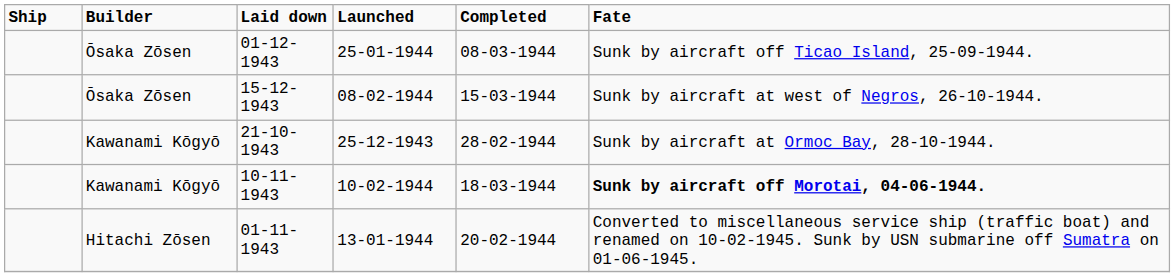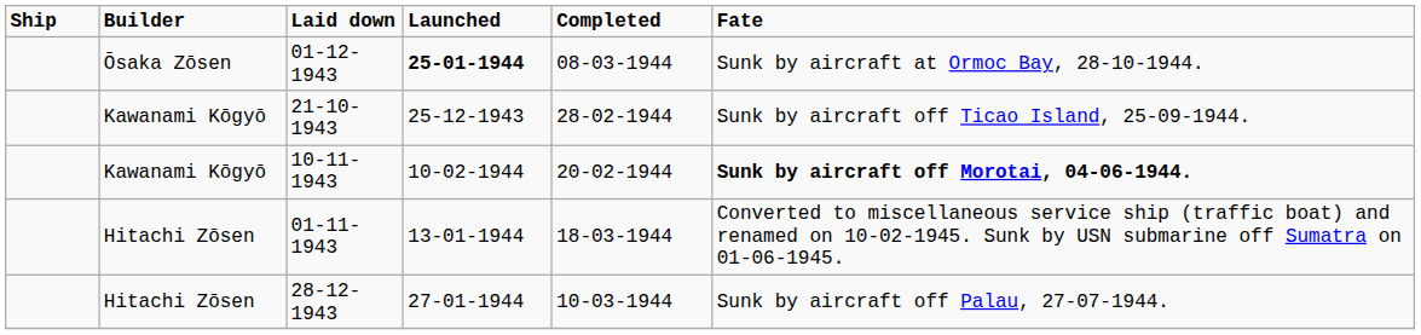01-12-1943 | Launched: normal -> bold
01-12-1943 | Fate: Sunk by aircraft off Ticao Island, 25-09-1944. -> Sunk by aircraft at Ormoc Bay, 28-10-1944.
- row: Ōsaka Zōsen | 15-12-1943 | 08-02-1944 | 15-03-1944 | Sunk by aircraft at west of Negros, 26-10-1944.
21-10-1943 | Fate: Sunk by aircraft at Ormoc Bay, 28-10-1944. -> Sunk by aircraft off Ticao Island, 25-09-1944.
10-11-1943 | Completed: 18-03-1944 -> 20-02-1944
01-11-1943 | Completed: 20-02-1944 -> 18-03-1944
+ row: Hitachi Zōsen | 28-12-1943 | 27-01-1944 | 10-03-1944 | Sunk by aircraft off Palau, 27-07-1944.
